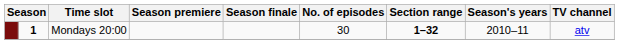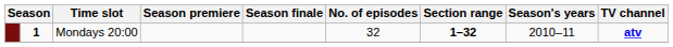Mondays 20:00 | No. of episodes: 30 -> 32
Mondays 20:00 | TV channel: normal -> bold
